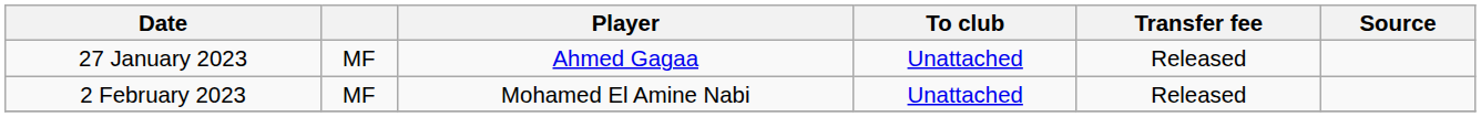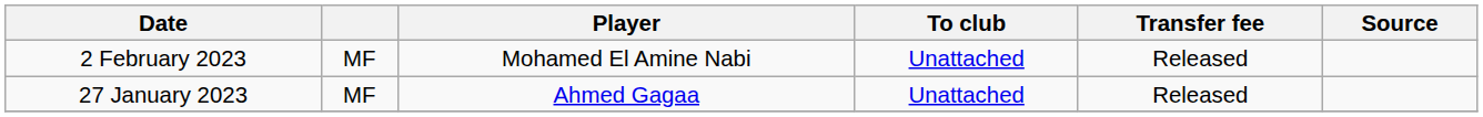rows swapped: 27 January 2023 <-> 2 February 2023
